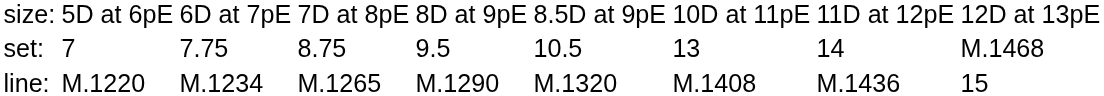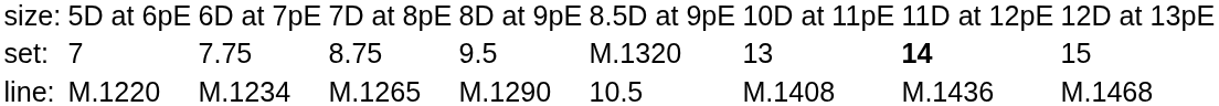set: | column 6: 10.5 -> M.1320
set: | column 8: normal -> bold
set: | column 9: M.1468 -> 15
line: | column 6: M.1320 -> 10.5
line: | column 9: 15 -> M.1468
